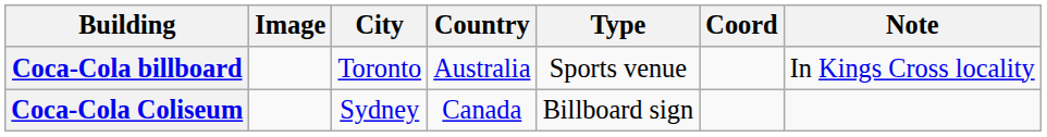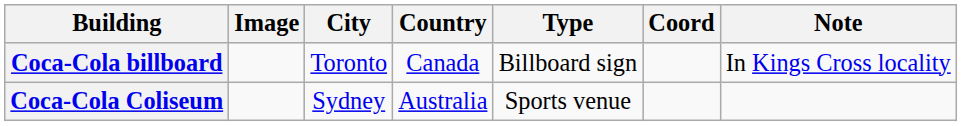Coca-Cola billboard | Country: Australia -> Canada
Coca-Cola billboard | Type: Sports venue -> Billboard sign
Coca-Cola Coliseum | Country: Canada -> Australia
Coca-Cola Coliseum | Type: Billboard sign -> Sports venue
